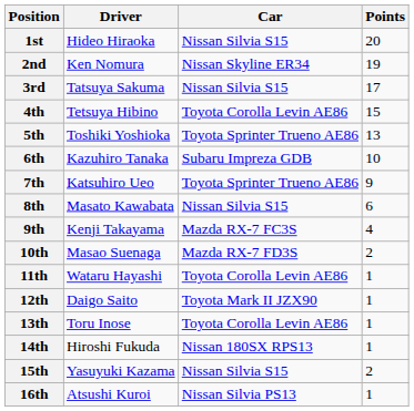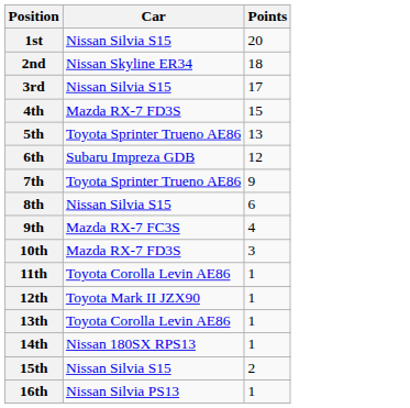- column: Driver | Hideo Hiraoka | Ken Nomura | Tatsuya Sakuma | Tetsuya Hibino | Toshiki Yoshioka | Kazuhiro Tanaka | Katsuhiro Ueo | Masato Kawabata | Kenji Takayama | Masao Suenaga | Wataru Hayashi | Daigo Saito | Toru Inose | Hiroshi Fukuda | Yasuyuki Kazama | Atsushi Kuroi
2nd | Points: 19 -> 18
4th | Car: Toyota Corolla Levin AE86 -> Mazda RX-7 FD3S
6th | Points: 10 -> 12
10th | Points: 2 -> 3
